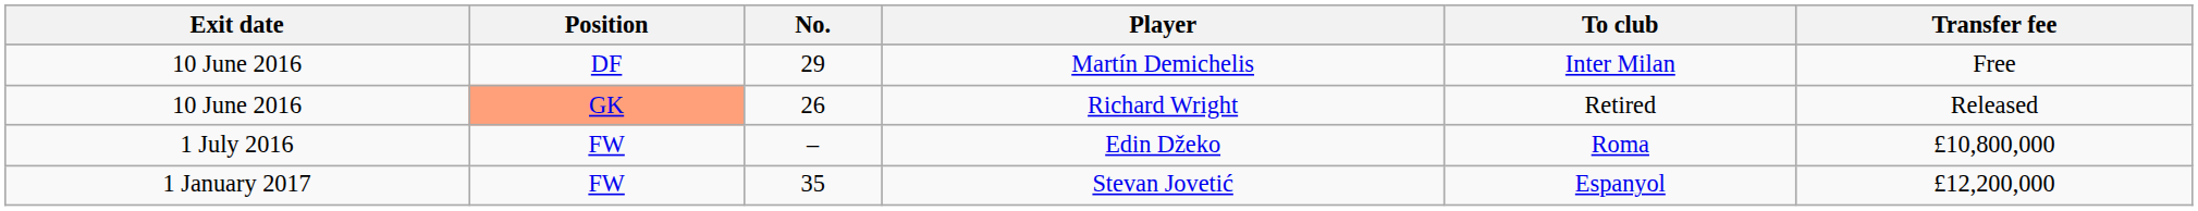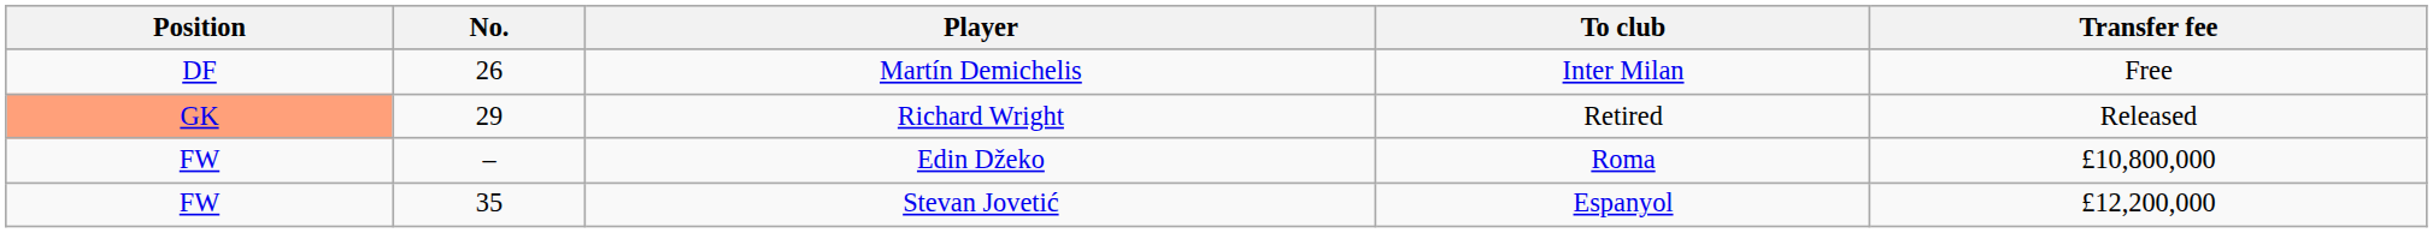- column: Exit date | 10 June 2016 | 10 June 2016 | 1 July 2016 | 1 January 2017
Martín Demichelis | No.: 29 -> 26
Richard Wright | No.: 26 -> 29
